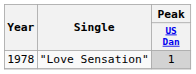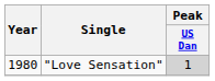"Love Sensation" | Year: 1978 -> 1980
